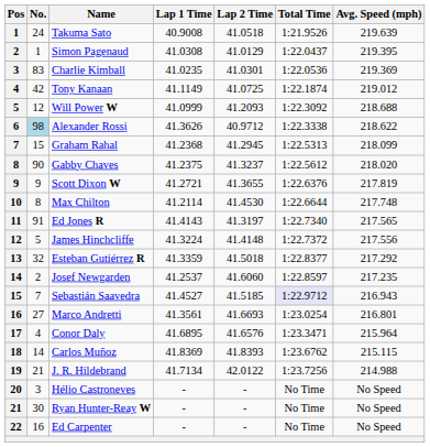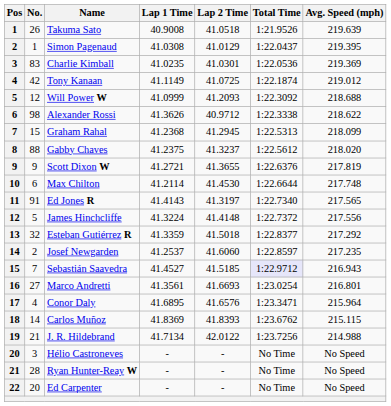Takuma Sato | No.: 24 -> 26
Alexander Rossi | No.: lightblue background -> no background
Gabby Chaves | No.: 90 -> 88
Max Chilton | No.: 8 -> 6
Ryan Hunter-Reay W | No.: 30 -> 28
Ed Carpenter | No.: 16 -> 20
